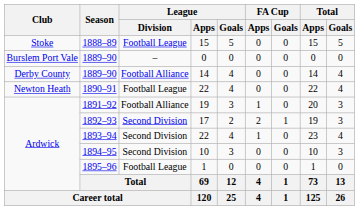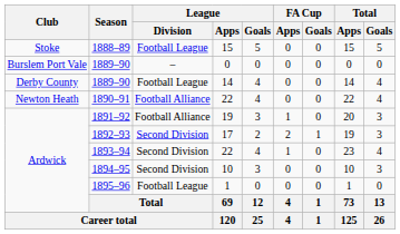1889–90 / 14 | League / Division: Football Alliance -> Football League
1890–91 | League / Division: Football League -> Football Alliance
